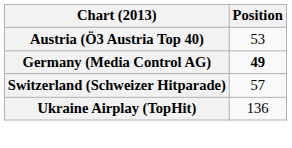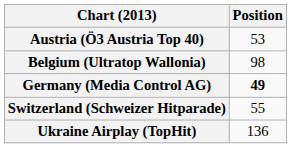+ row: Belgium (Ultratop Wallonia) | 98
Switzerland (Schweizer Hitparade) | Position: 57 -> 55
